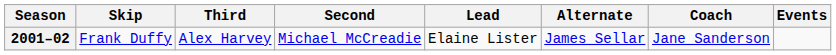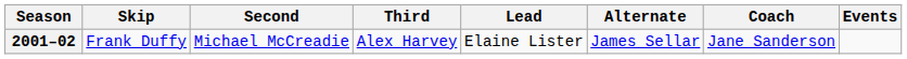columns swapped: Third <-> Second
